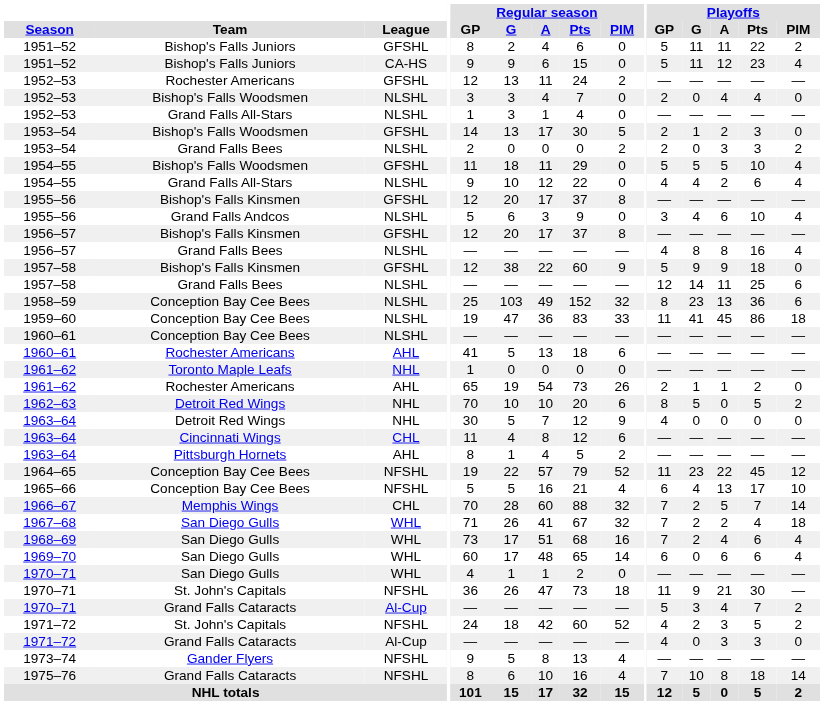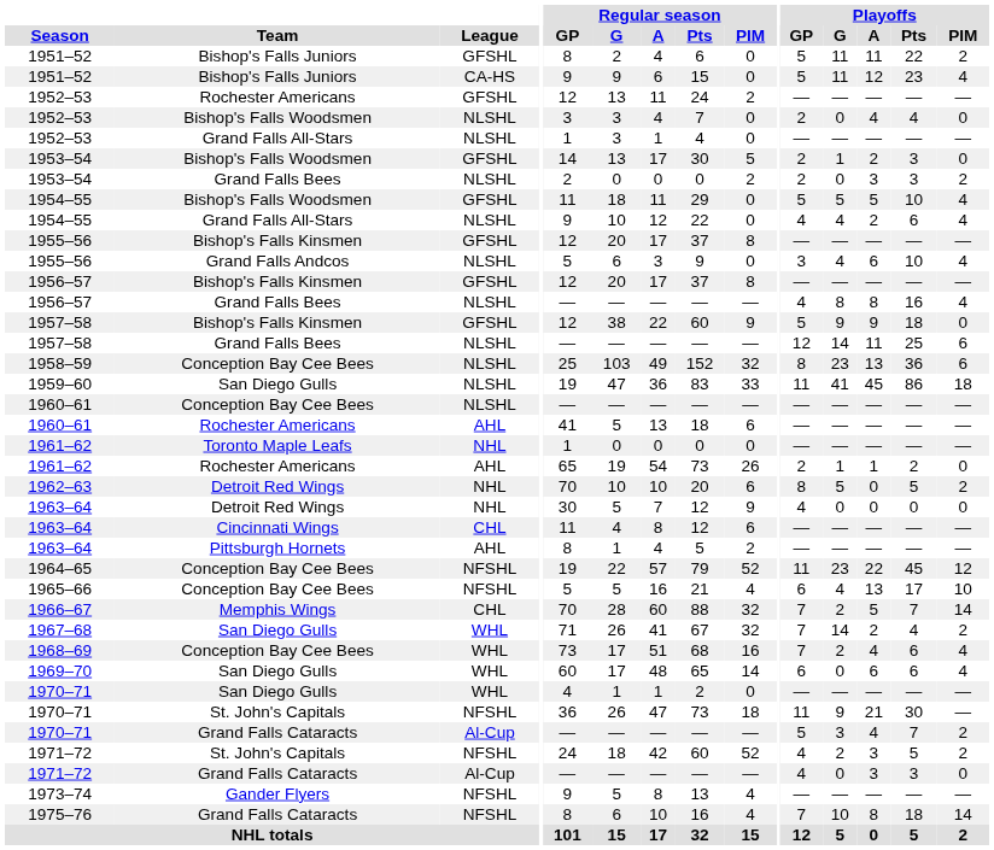1959–60 | Team: Conception Bay Cee Bees -> San Diego Gulls
1967–68 | Playoffs / G: 2 -> 14
1967–68 | Playoffs / PIM: 18 -> 2
1968–69 | Team: San Diego Gulls -> Conception Bay Cee Bees
